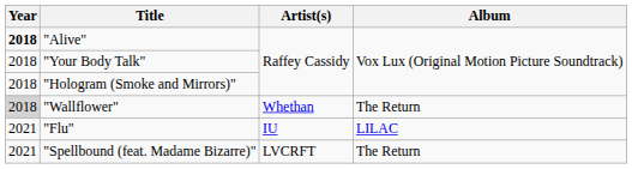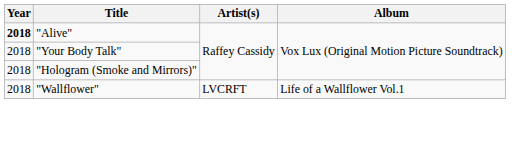"Wallflower" | Year: lightgrey background -> no background
"Wallflower" | Artist(s): Whethan -> LVCRFT
"Wallflower" | Album: The Return -> Life of a Wallflower Vol.1
- row: 2021 | "Flu" | IU | LILAC
- row: 2021 | "Spellbound (feat. Madame Bizarre)" | LVCRFT | The Return
